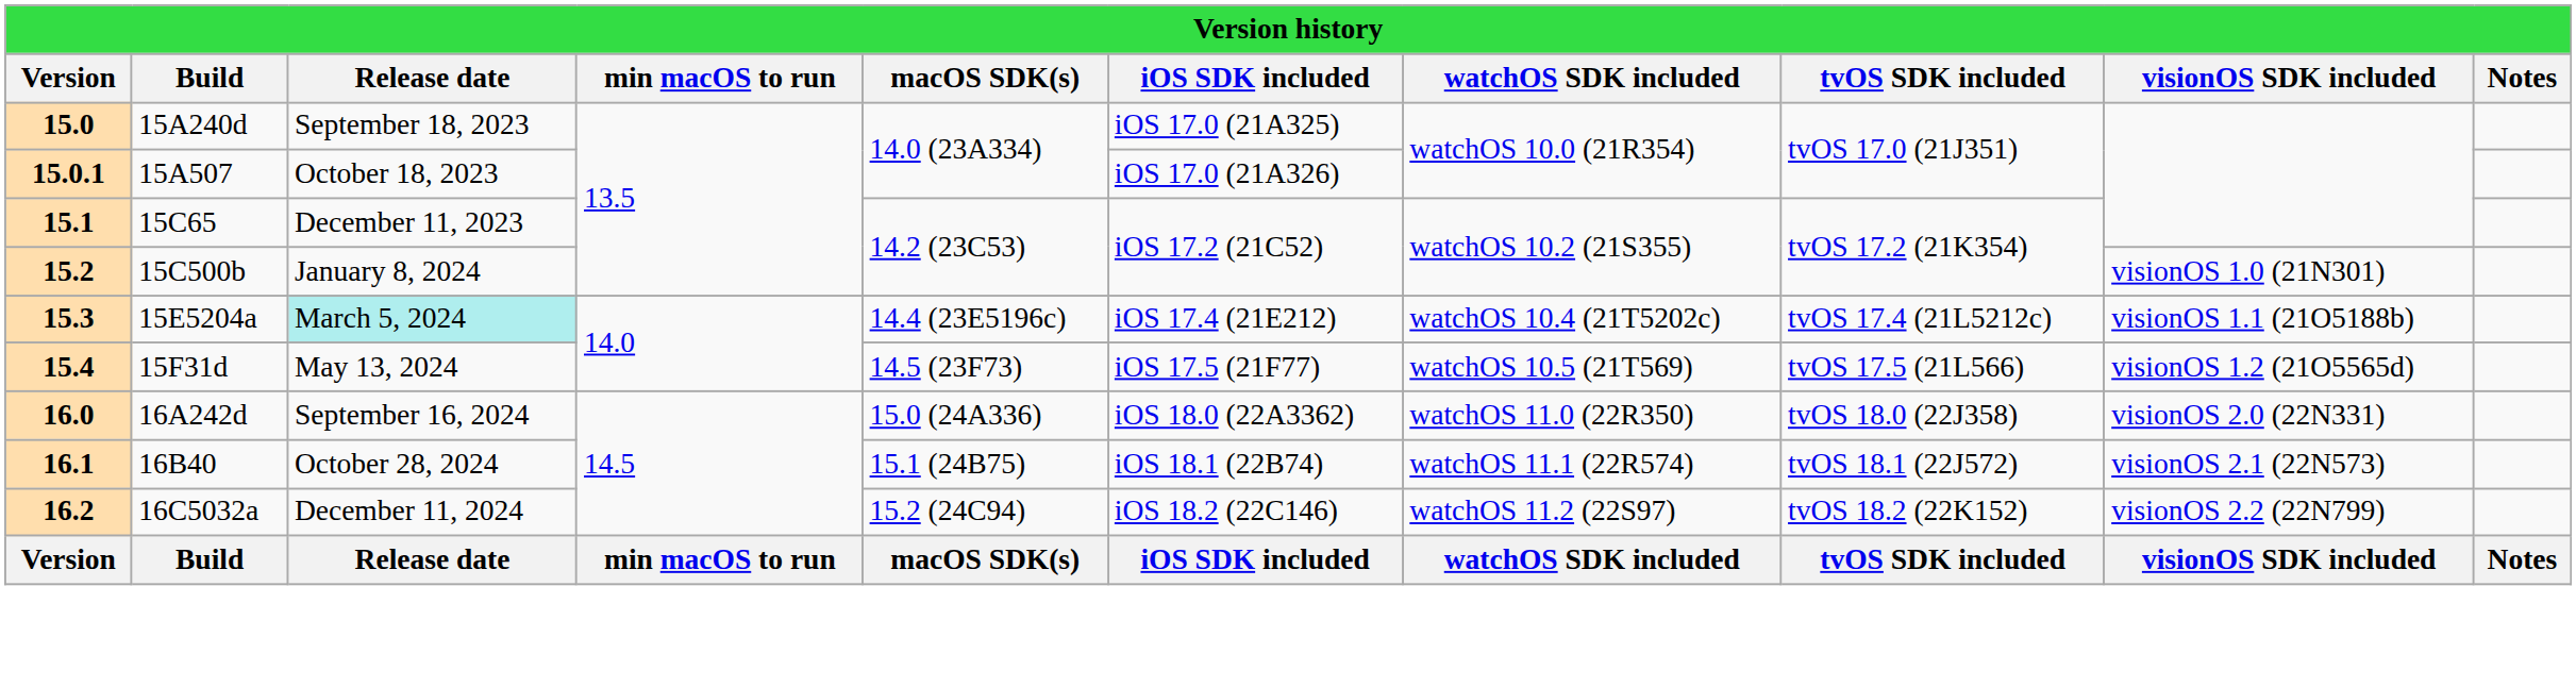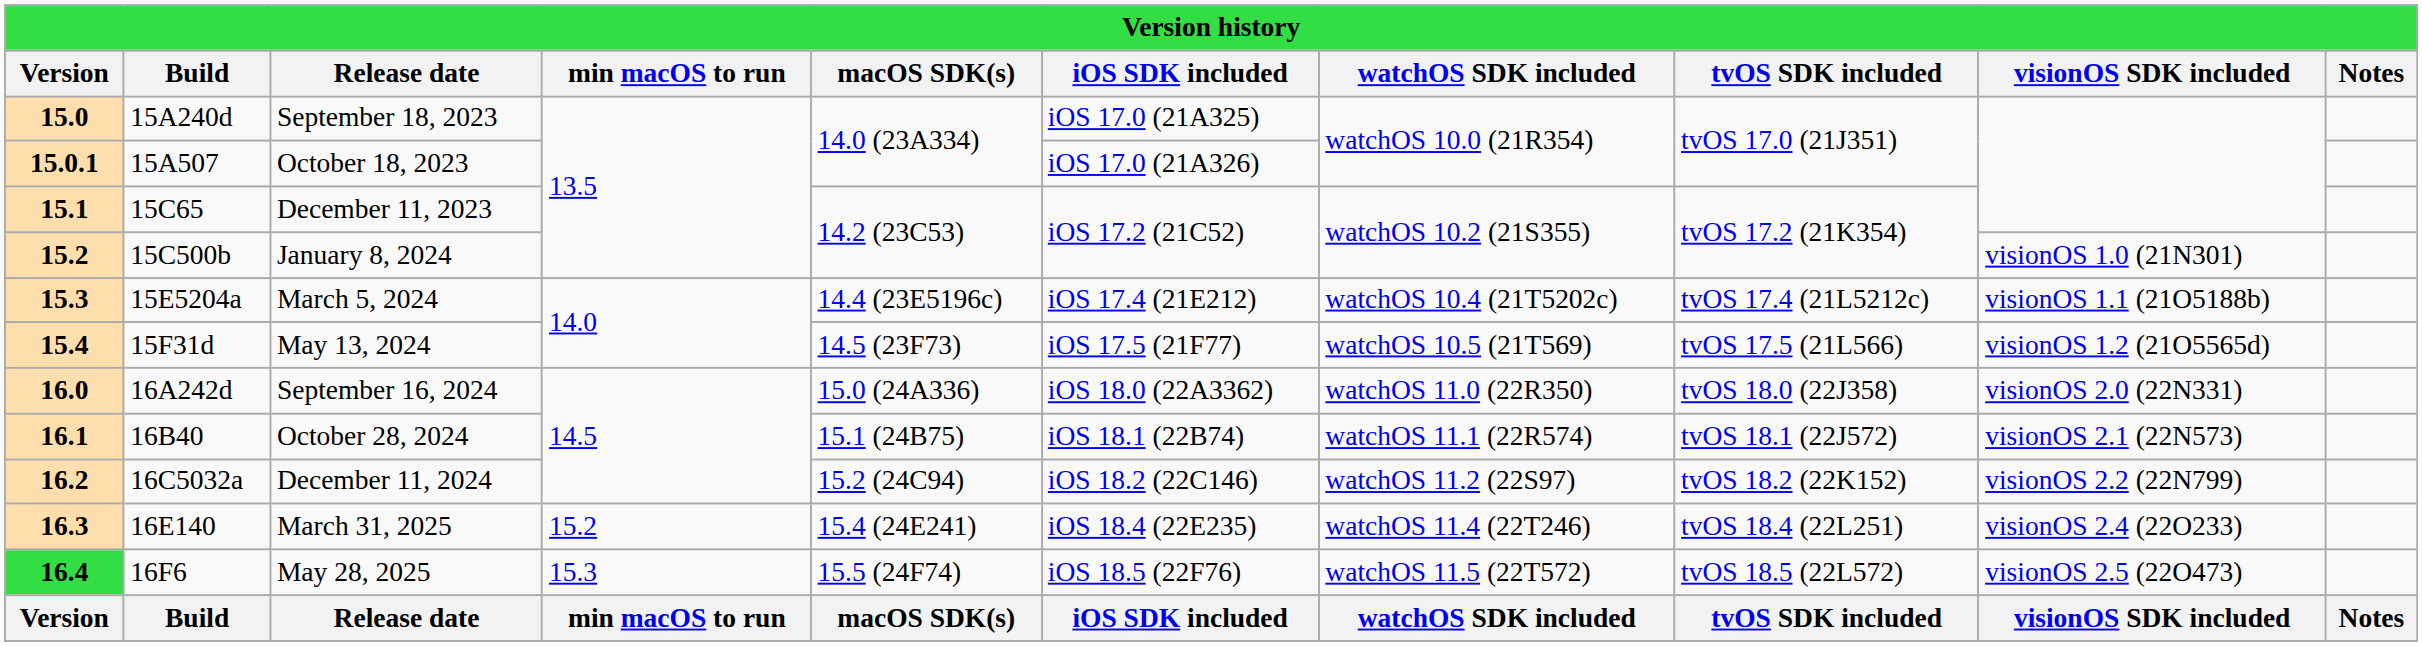15E5204a | Release date: paleturquoise background -> no background
+ row: 16.3 | 16E140 | March 31, 2025 | 15.2 | 15.4 (24E241) | iOS 18.4 (22E235) | watchOS 11.4 (22T246) | tvOS 18.4 (22L251) | visionOS 2.4 (22O233)
+ row: 16.4 | 16F6 | May 28, 2025 | 15.3 | 15.5 (24F74) | iOS 18.5 (22F76) | watchOS 11.5 (22T572) | tvOS 18.5 (22L572) | visionOS 2.5 (22O473)
